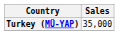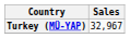Turkey (MÜ-YAP) | Sales: 35,000 -> 32,967
